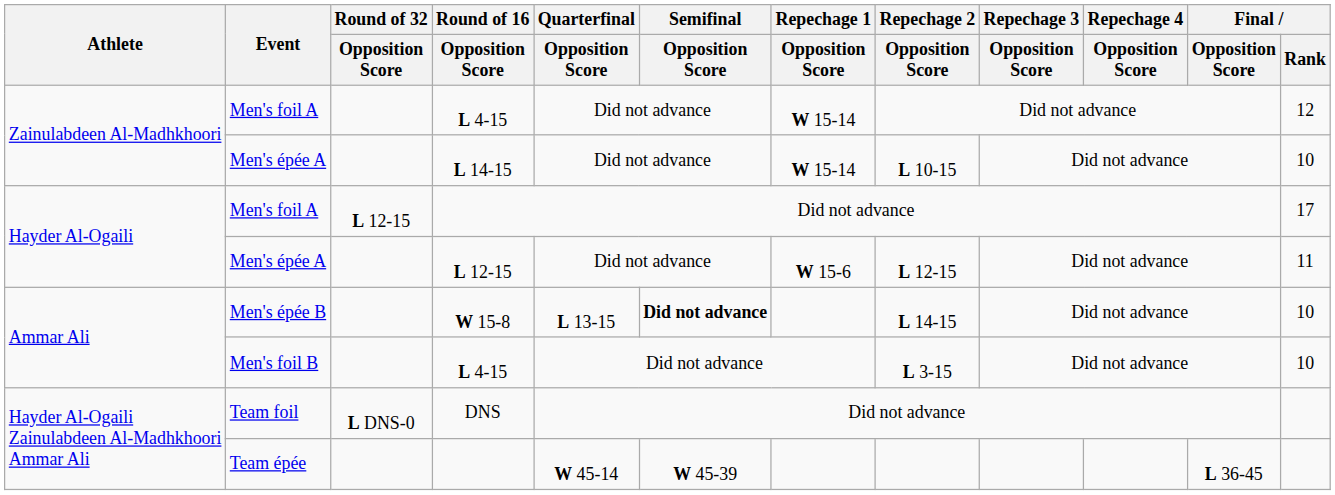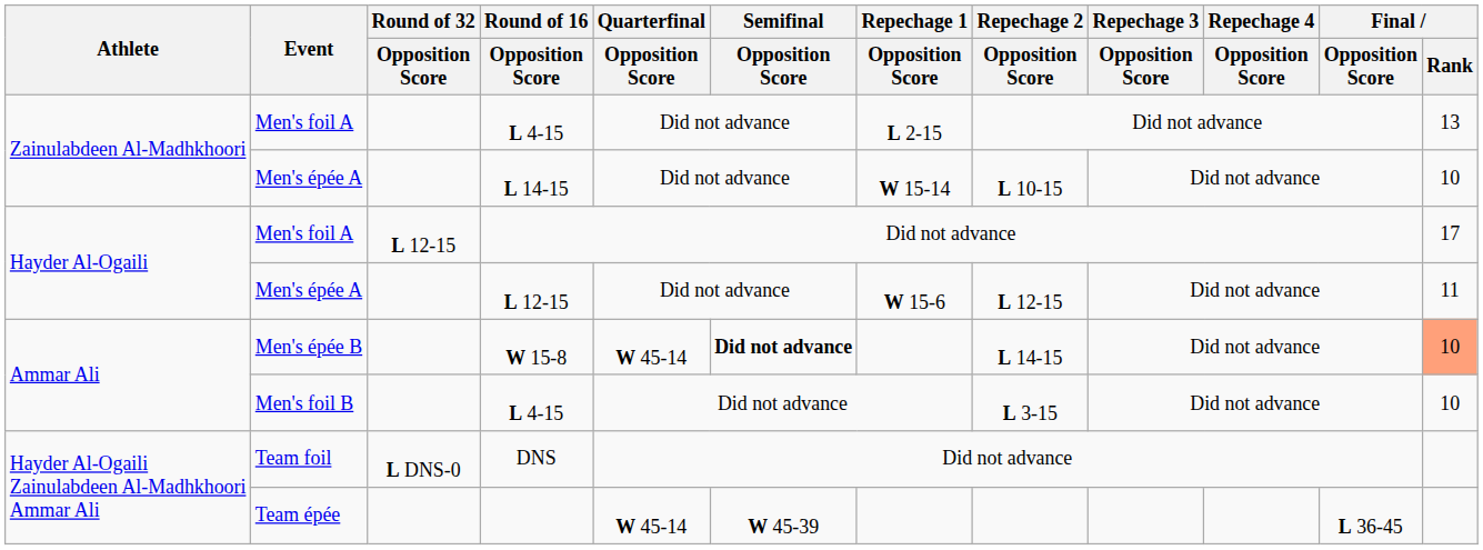Men's foil A / L 4-15 | Repechage 1 / Opposition Score: W 15-14 -> L 2-15
Men's foil A / L 4-15 | Final / Rank: 12 -> 13
W 15-8 | Quarterfinal / Opposition Score: L 13-15 -> W 45-14
W 15-8 | Final / Rank: no background -> lightsalmon background
